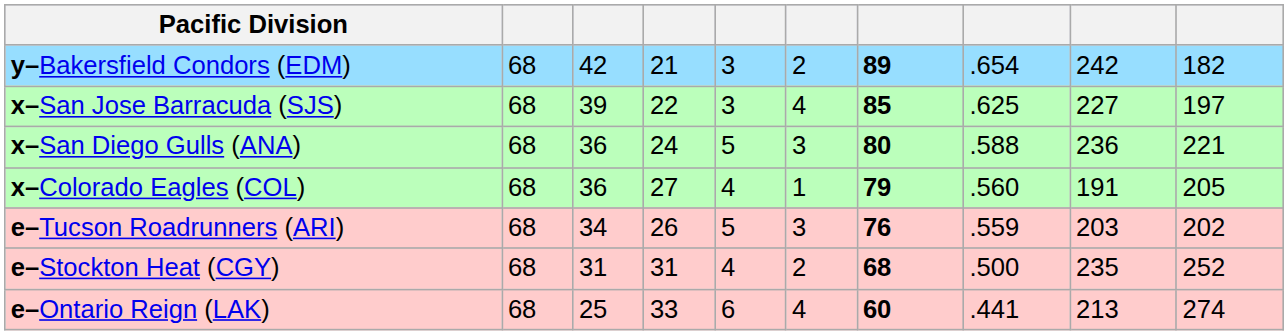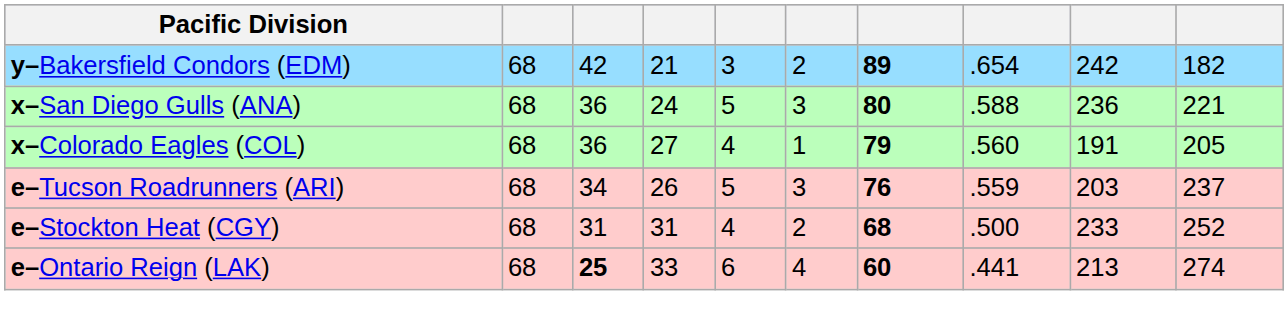- row: x–San Jose Barracuda (SJS) | 68 | 39 | 22 | 3 | 4 | 85 | .625 | 227 | 197
e–Tucson Roadrunners (ARI) | column 10: 202 -> 237
e–Stockton Heat (CGY) | column 9: 235 -> 233
e–Ontario Reign (LAK) | column 3: normal -> bold
